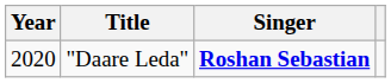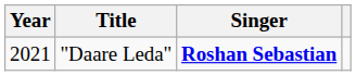"Daare Leda" | Year: 2020 -> 2021
